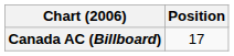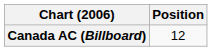Canada AC (Billboard) | Position: 17 -> 12
